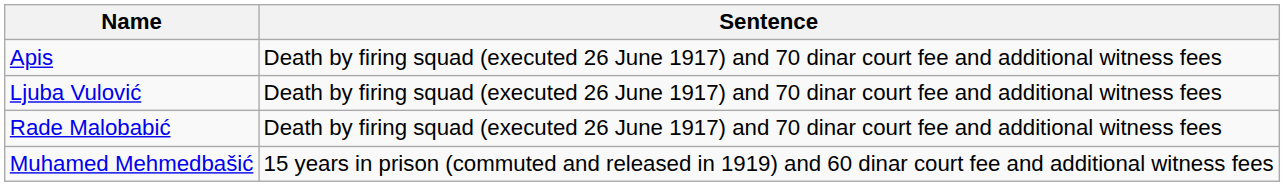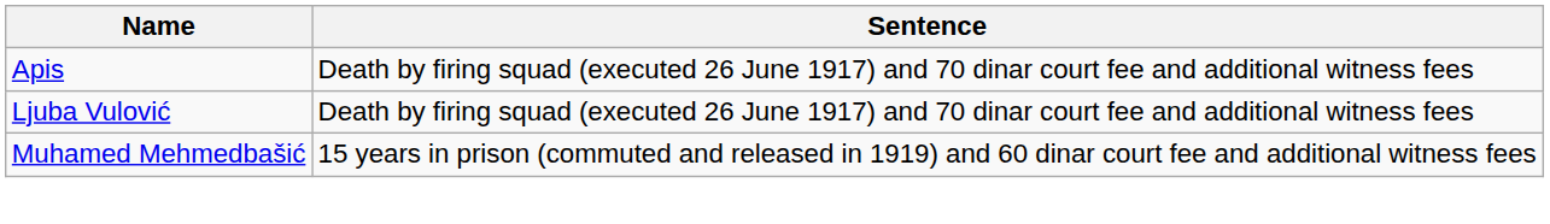- row: Rade Malobabić | Death by firing squad (executed 26 June 1917) and 70 dinar court fee and additional witness fees
